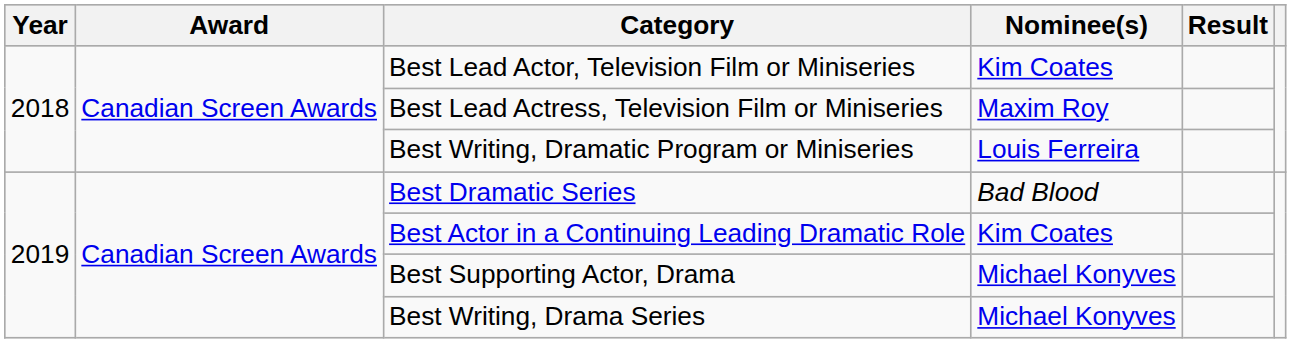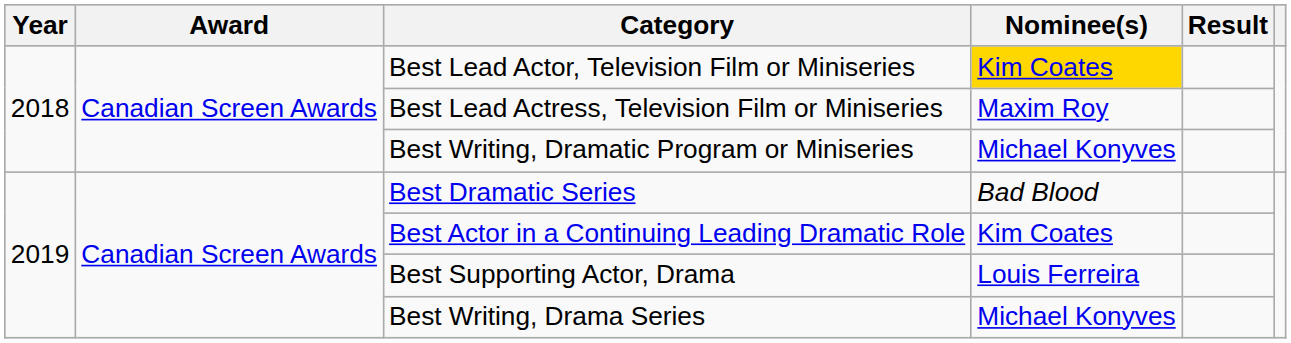Best Lead Actor, Television Film or Miniseries | Nominee(s): no background -> gold background
Best Writing, Dramatic Program or Miniseries | Nominee(s): Louis Ferreira -> Michael Konyves
Best Supporting Actor, Drama | Nominee(s): Michael Konyves -> Louis Ferreira
